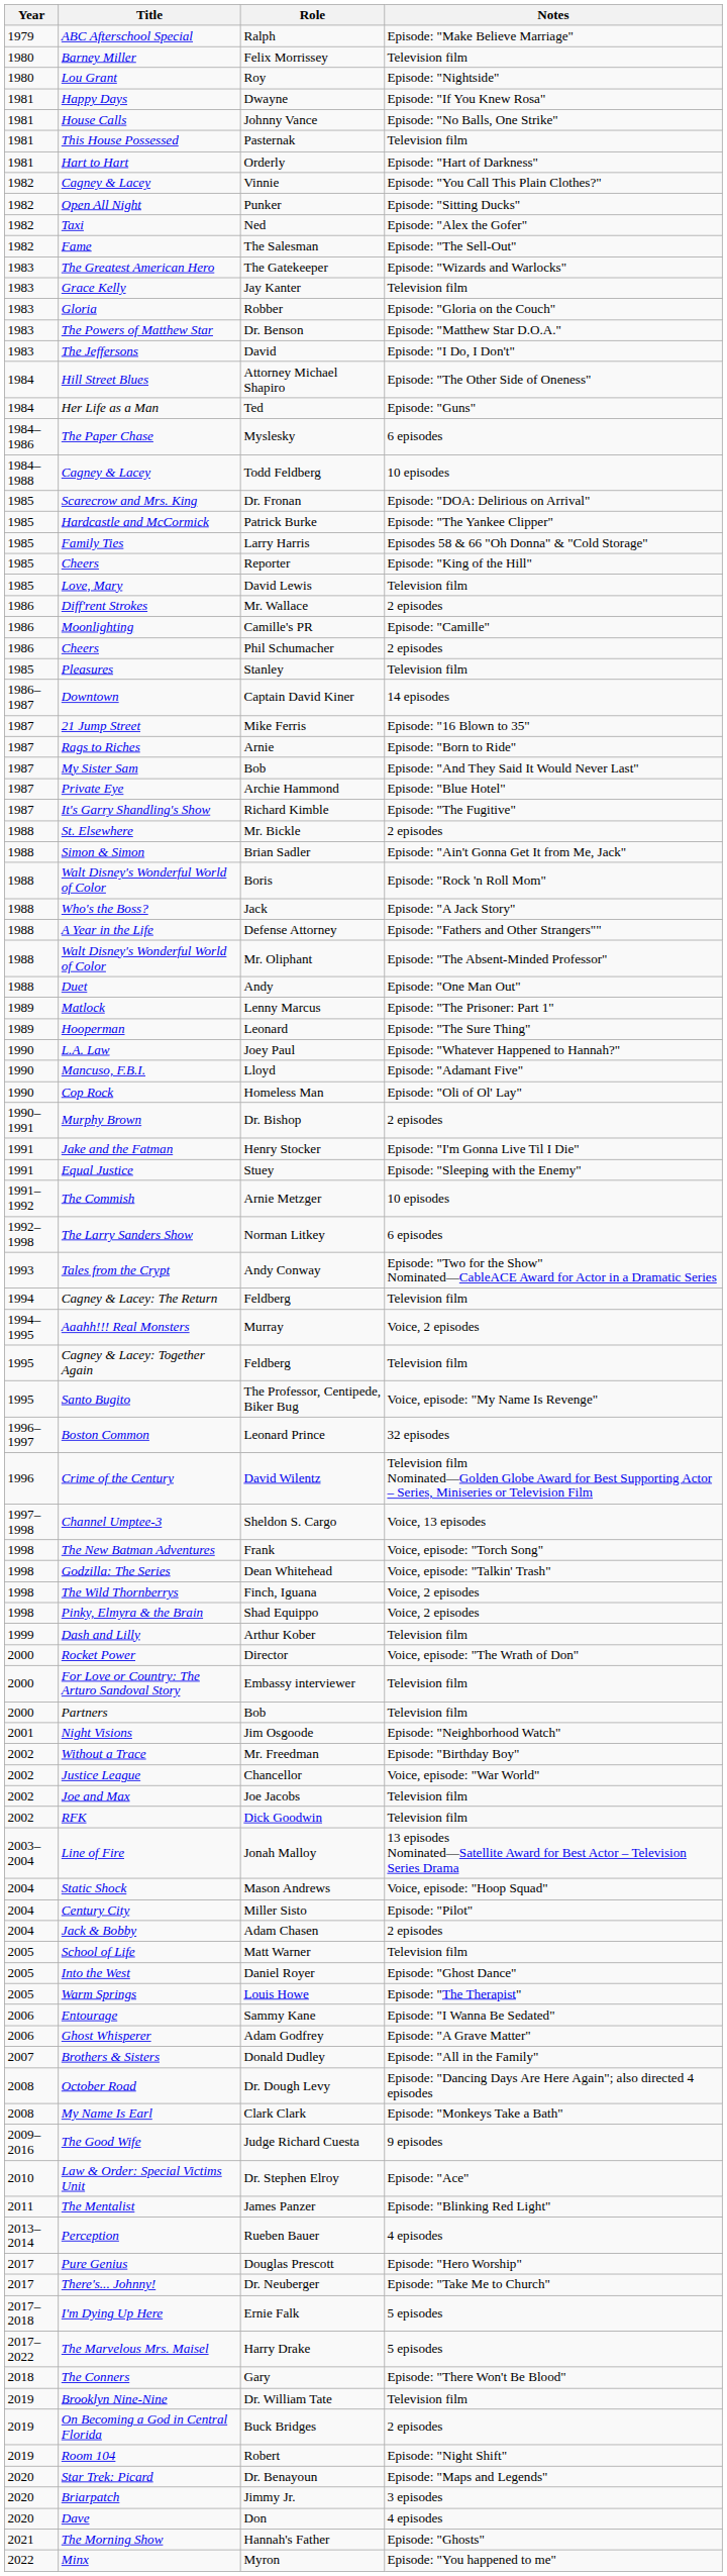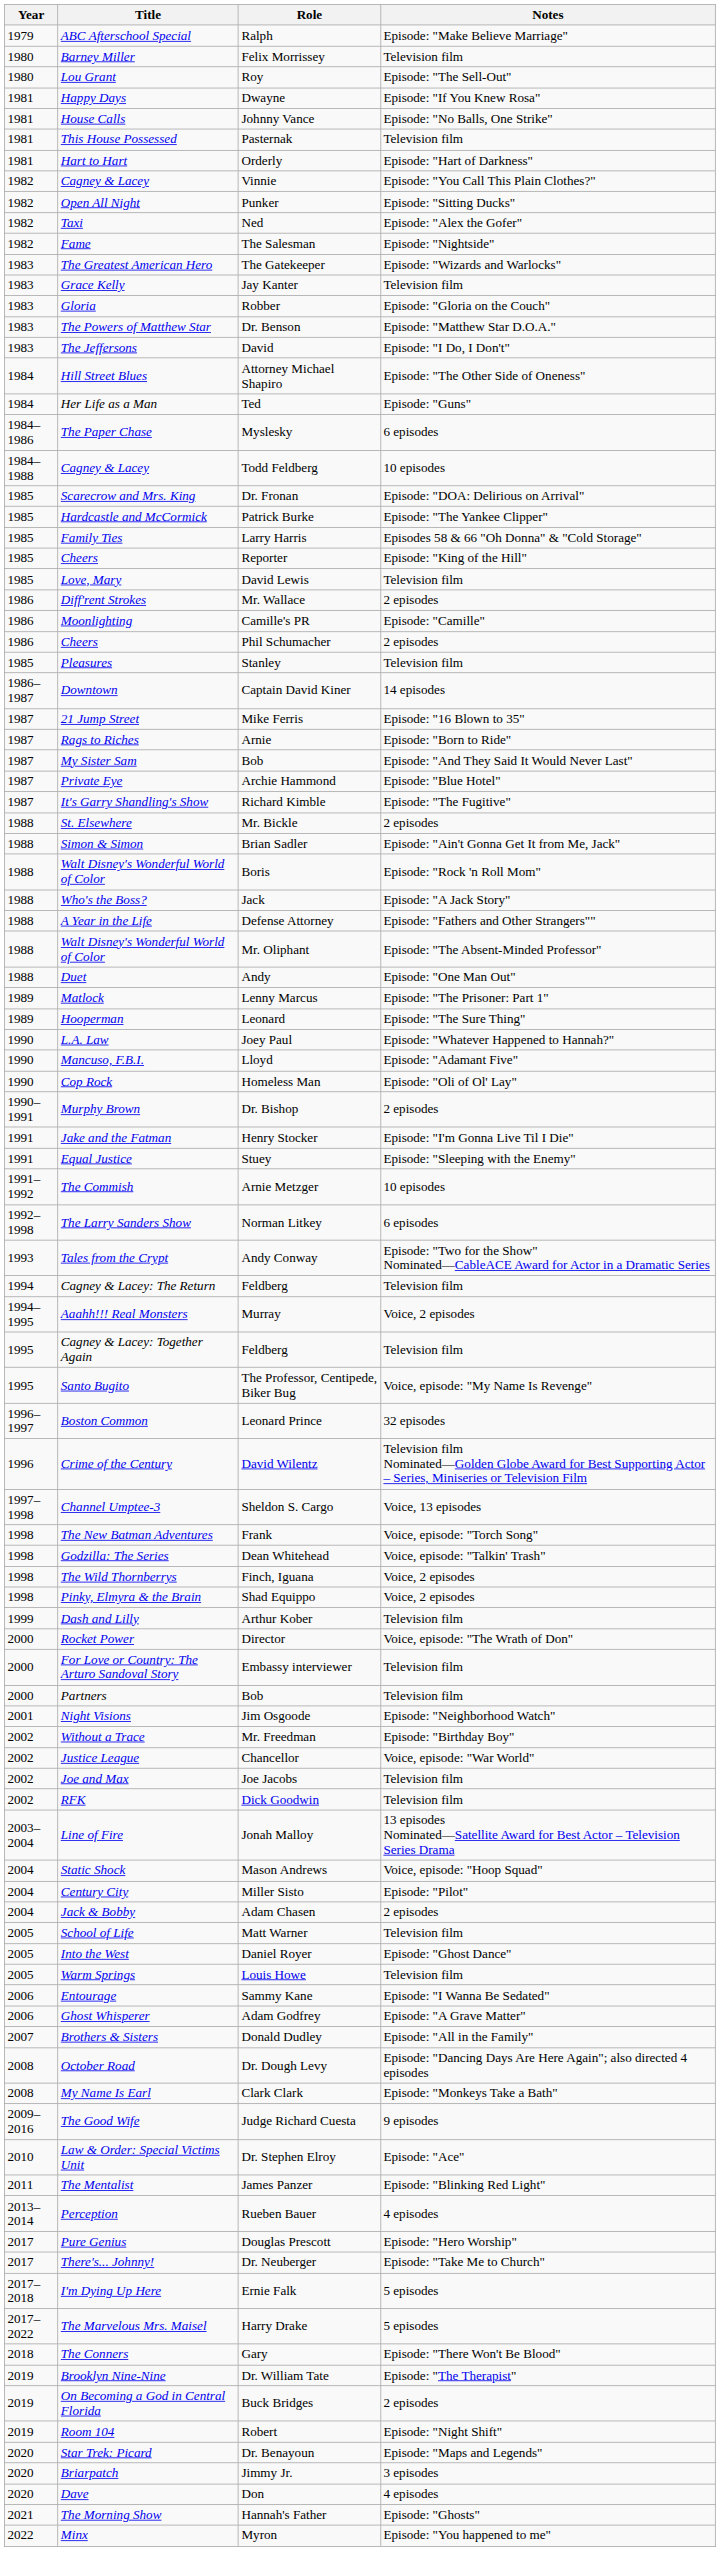Roy | Notes: Episode: "Nightside" -> Episode: "The Sell-Out"
The Salesman | Notes: Episode: "The Sell-Out" -> Episode: "Nightside"
Louis Howe | Notes: Episode: "The Therapist" -> Television film
Dr. William Tate | Notes: Television film -> Episode: "The Therapist"
